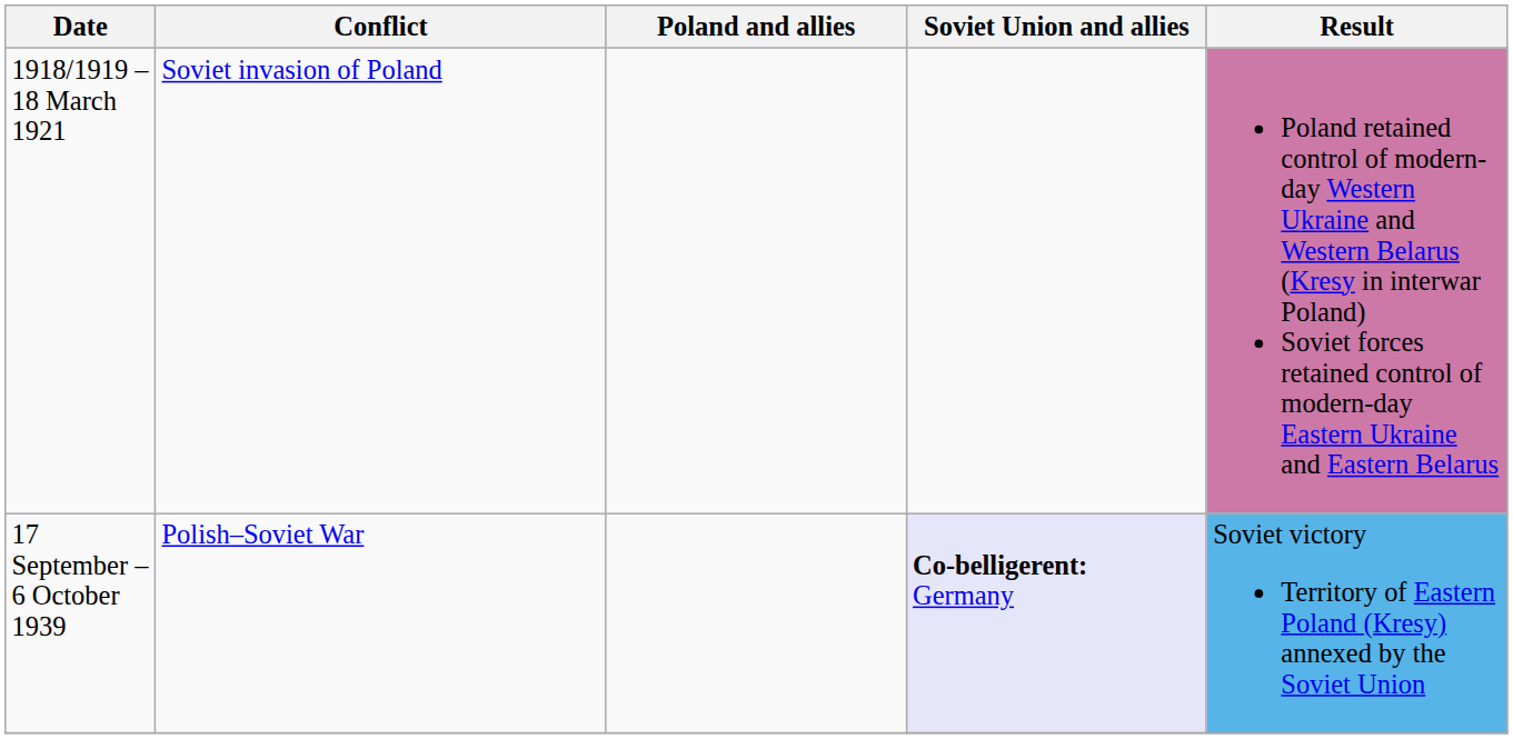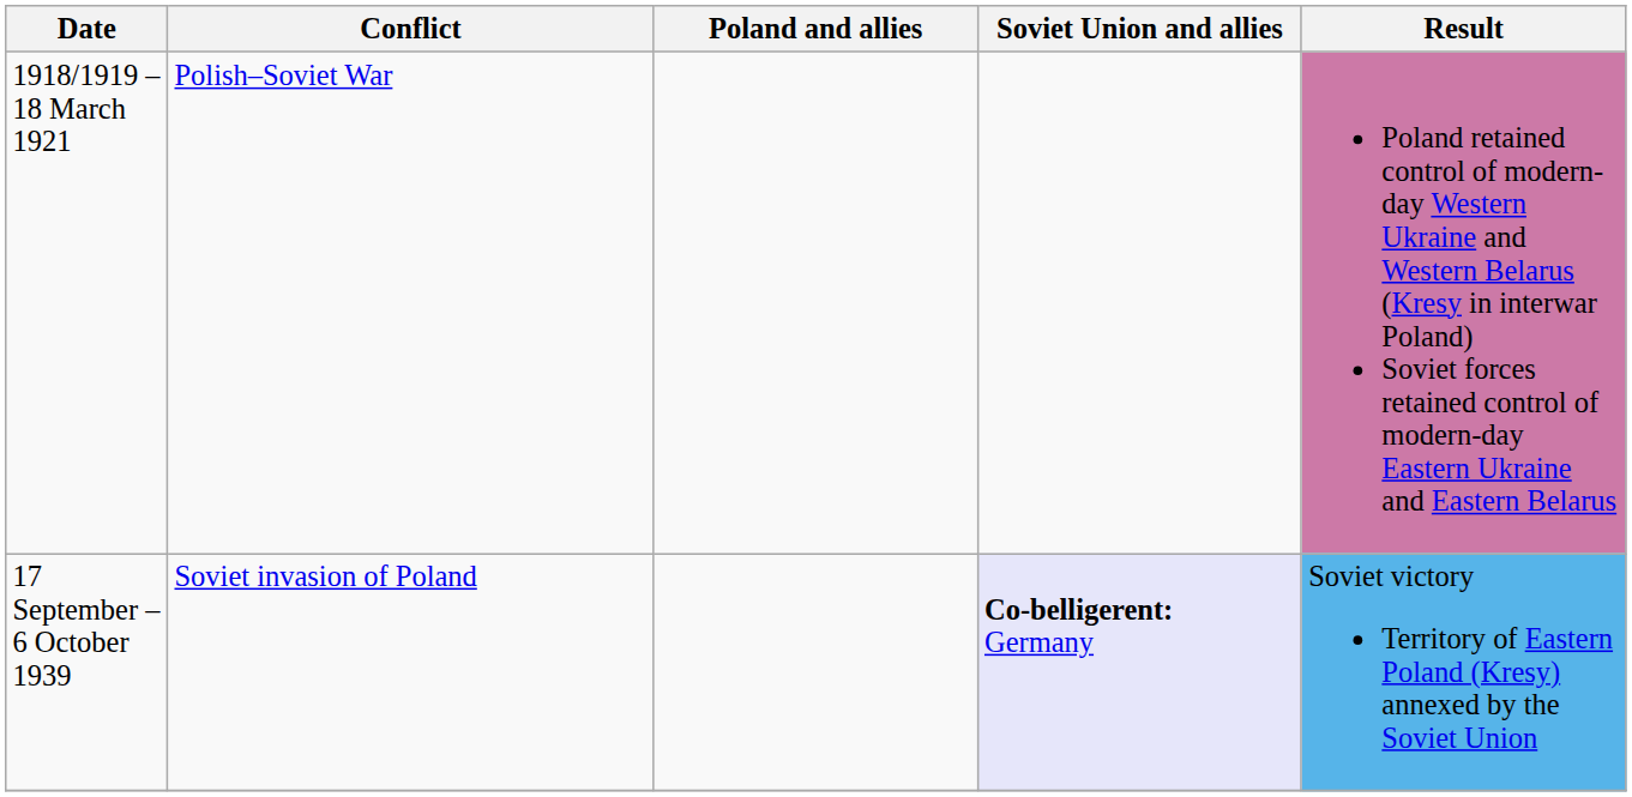1918/1919 – 18 March 1921 | Conflict: Soviet invasion of Poland -> Polish–Soviet War
17 September – 6 October 1939 | Conflict: Polish–Soviet War -> Soviet invasion of Poland
